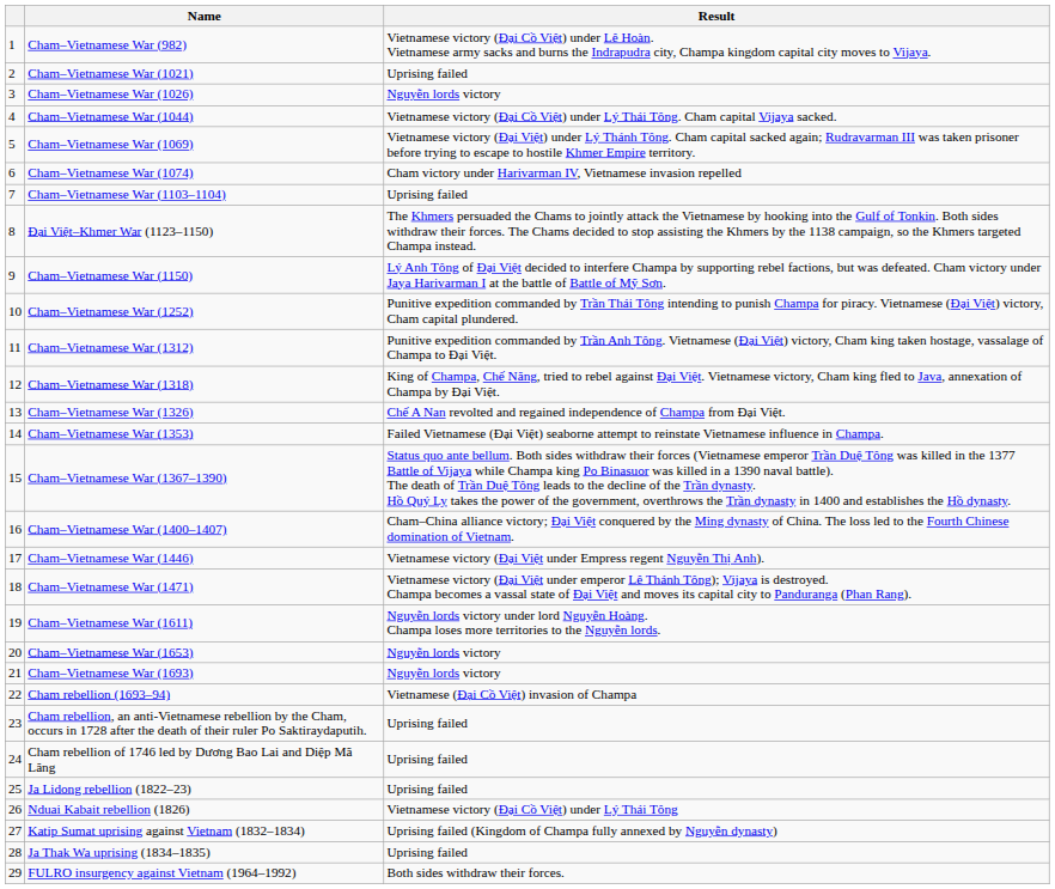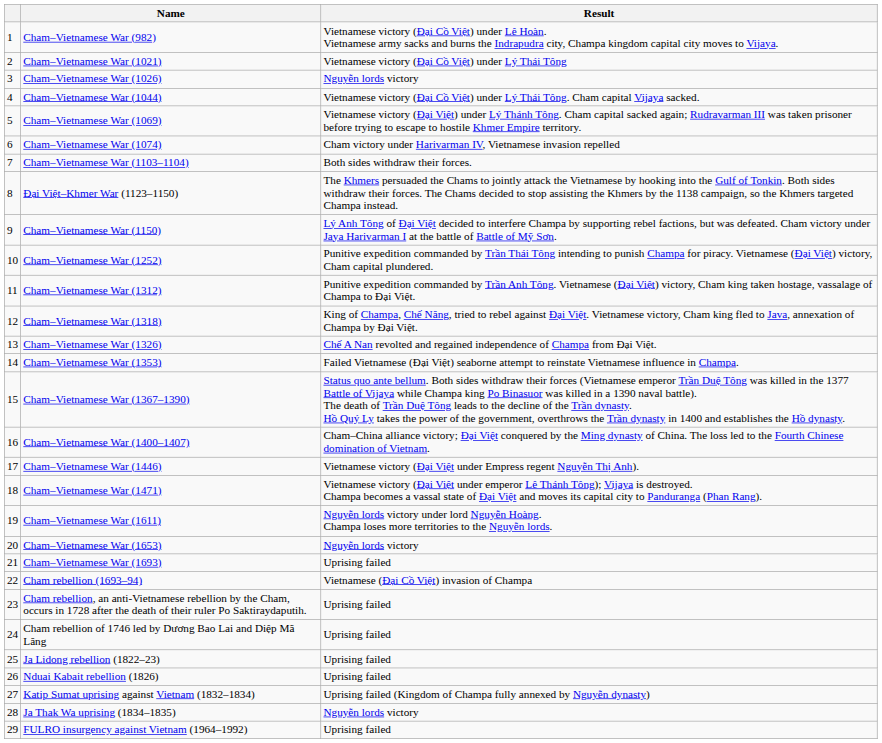Cham–Vietnamese War (1021) | Result: Uprising failed -> Vietnamese victory (Đại Cồ Việt) under Lý Thái Tông
Cham–Vietnamese War (1103–1104) | Result: Uprising failed -> Both sides withdraw their forces.
Cham–Vietnamese War (1693) | Result: Nguyễn lords victory -> Uprising failed
Nduai Kabait rebellion (1826) | Result: Vietnamese victory (Đại Cồ Việt) under Lý Thái Tông -> Uprising failed
Ja Thak Wa uprising (1834–1835) | Result: Uprising failed -> Nguyễn lords victory
FULRO insurgency against Vietnam (1964–1992) | Result: Both sides withdraw their forces. -> Uprising failed
